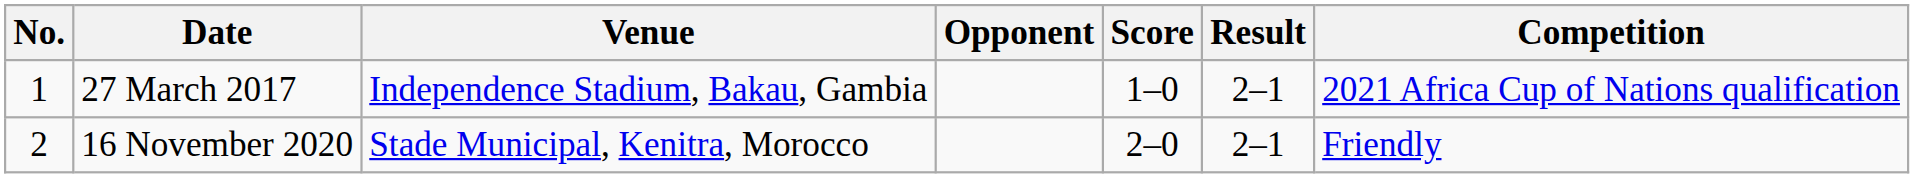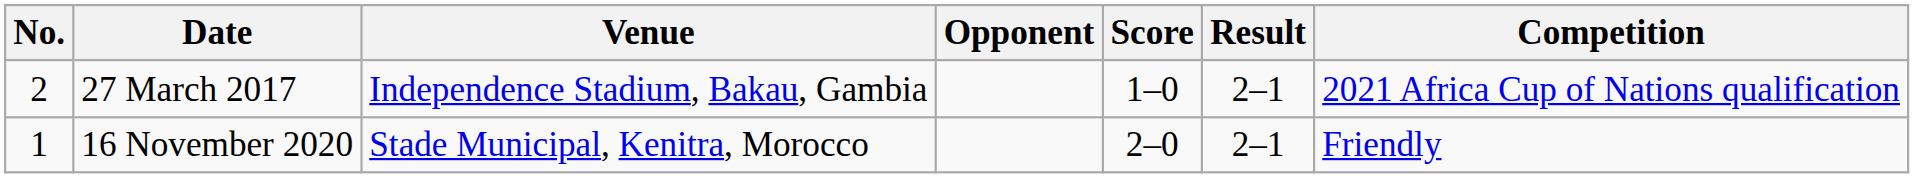27 March 2017 | No.: 1 -> 2
16 November 2020 | No.: 2 -> 1
